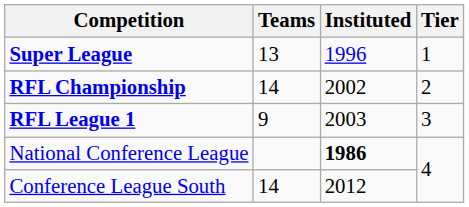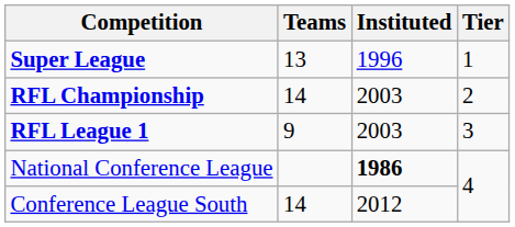RFL Championship | Instituted: 2002 -> 2003
